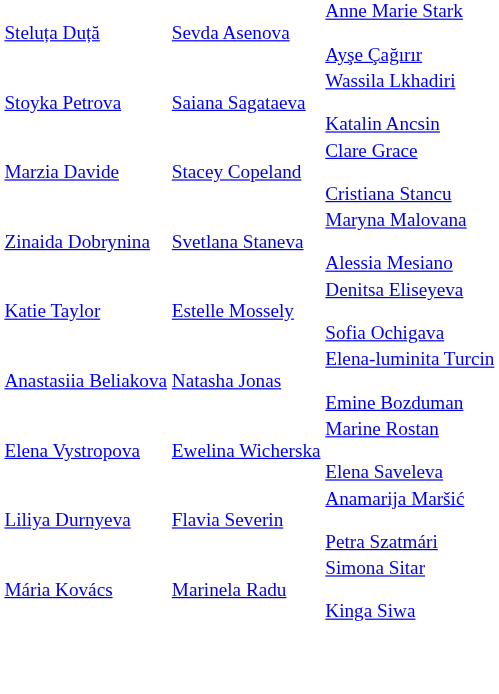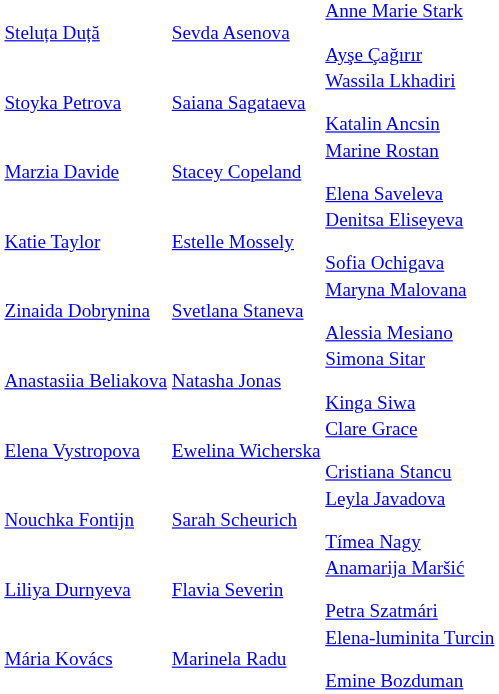Marzia Davide | column 4: Clare Grace Cristiana Stancu -> Marine Rostan Elena Saveleva
rows swapped: Zinaida Dobrynina <-> Katie Taylor
Anastasiia Beliakova | column 4: Elena-luminita Turcin Emine Bozduman -> Simona Sitar Kinga Siwa
Elena Vystropova | column 4: Marine Rostan Elena Saveleva -> Clare Grace Cristiana Stancu
+ row: Nouchka Fontijn | Sarah Scheurich | Leyla Javadova Tímea Nagy
Mária Kovács | column 4: Simona Sitar Kinga Siwa -> Elena-luminita Turcin Emine Bozduman
